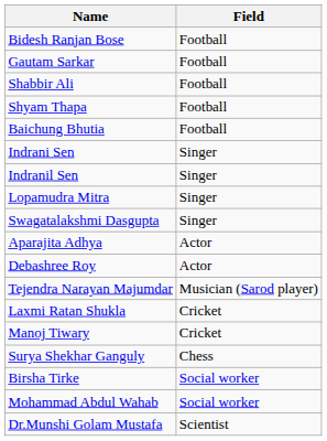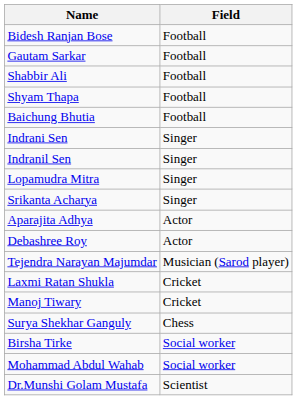+ row: Srikanta Acharya | Singer
- row: Swagatalakshmi Dasgupta | Singer
